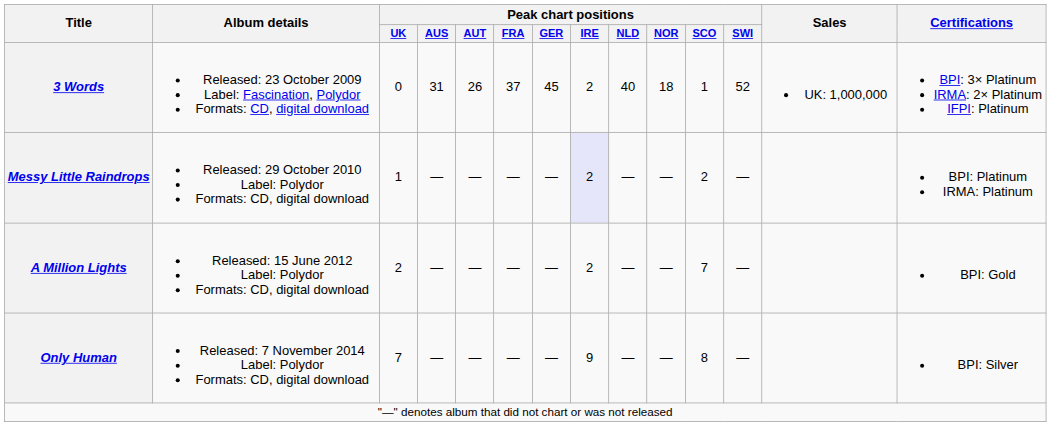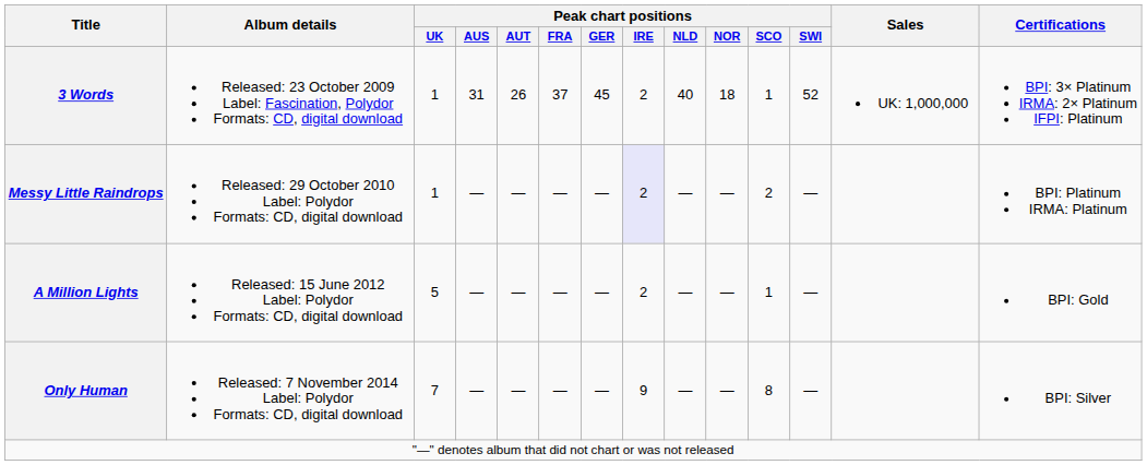3 Words | Peak chart positions / UK: 0 -> 1
A Million Lights | Peak chart positions / UK: 2 -> 5
A Million Lights | Peak chart positions / SCO: 7 -> 1
